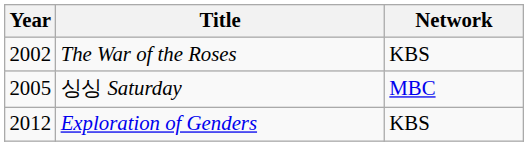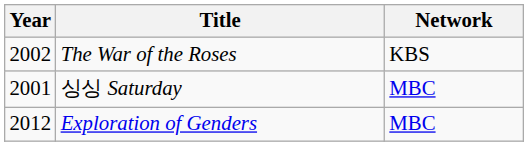싱싱 Saturday | Year: 2005 -> 2001
Exploration of Genders | Network: KBS -> MBC
